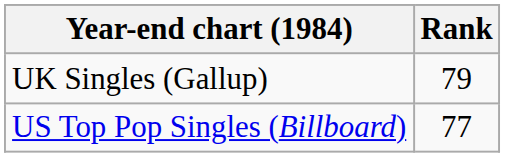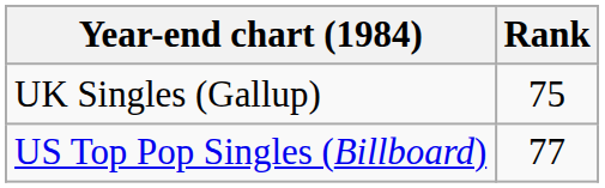UK Singles (Gallup) | Rank: 79 -> 75
